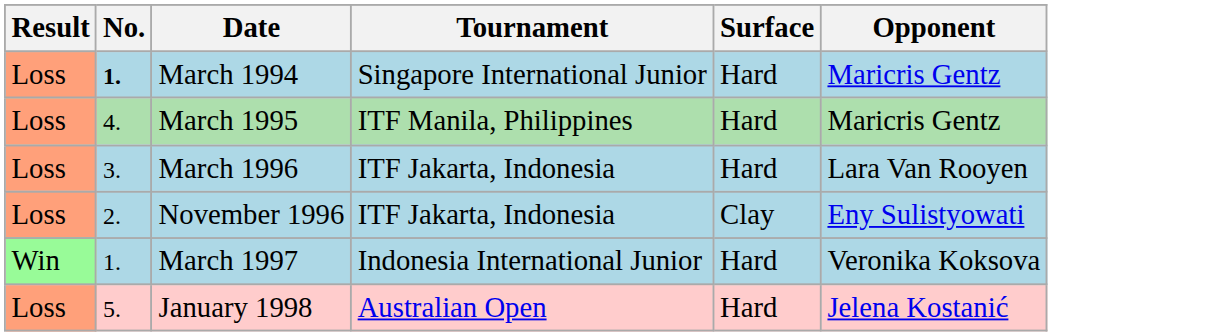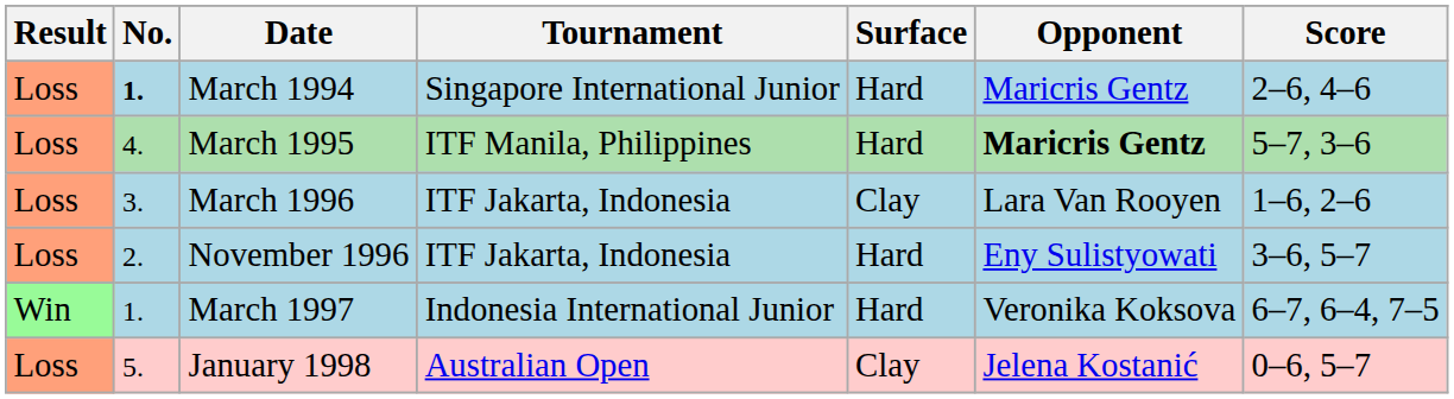+ column: Score | 2–6, 4–6 | 5–7, 3–6 | 1–6, 2–6 | 3–6, 5–7 | 6–7, 6–4, 7–5 | 0–6, 5–7
March 1995 | Opponent: normal -> bold
March 1996 | Surface: Hard -> Clay
November 1996 | Surface: Clay -> Hard
January 1998 | Surface: Hard -> Clay
